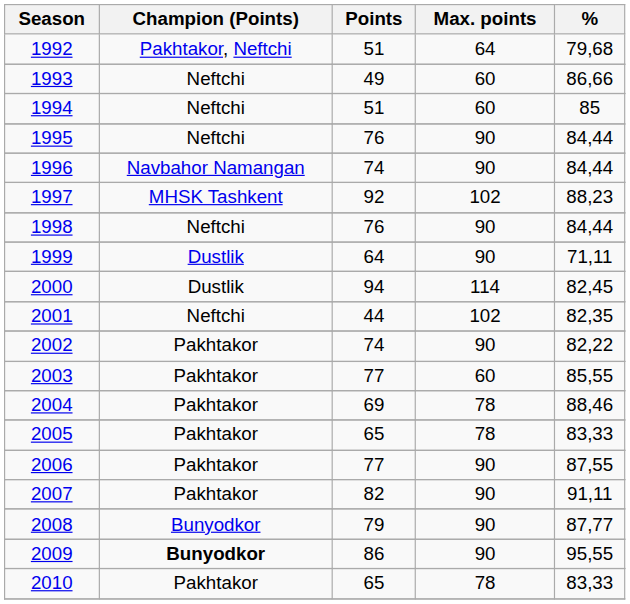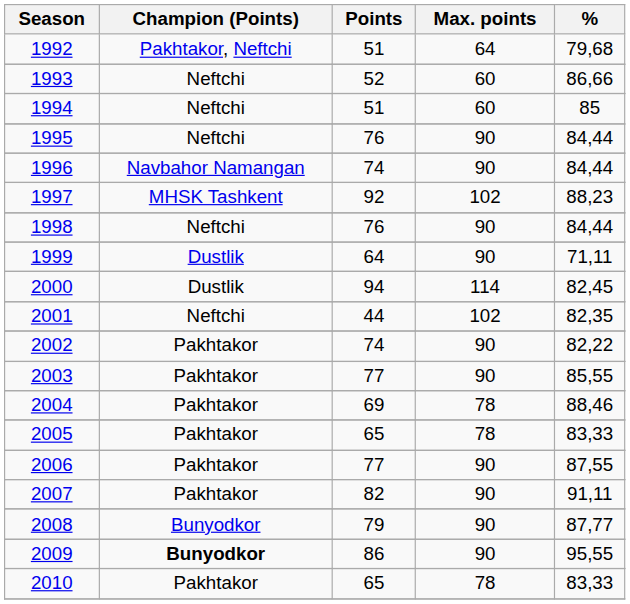1993 | Points: 49 -> 52
2003 | Max. points: 60 -> 90
